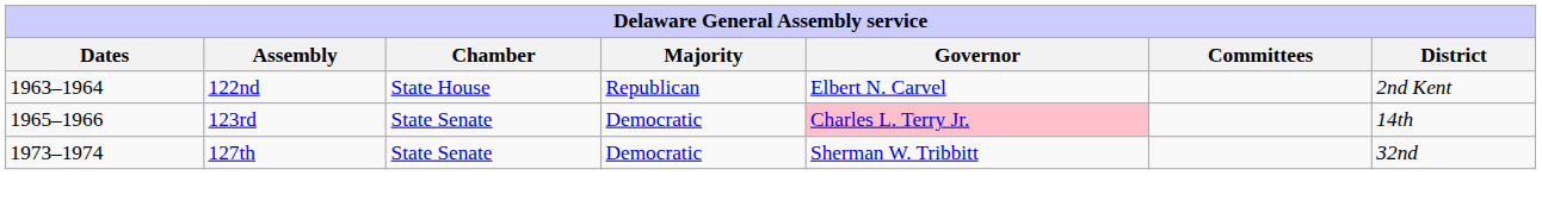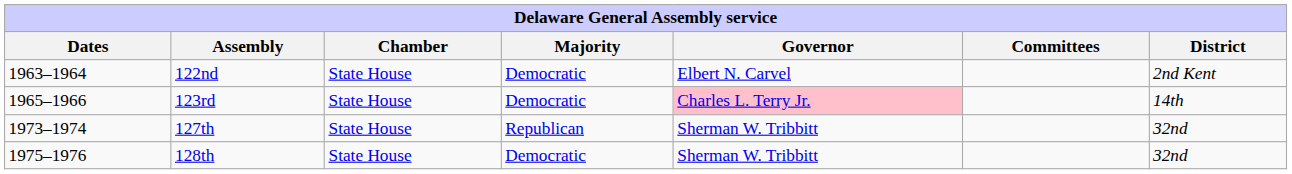122nd | Majority: Republican -> Democratic
123rd | Chamber: State Senate -> State House
127th | Chamber: State Senate -> State House
127th | Majority: Democratic -> Republican
+ row: 1975–1976 | 128th | State House | Democratic | Sherman W. Tribbitt | 32nd
